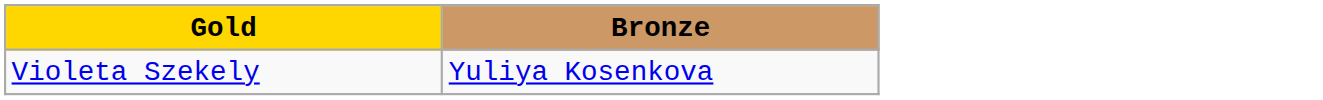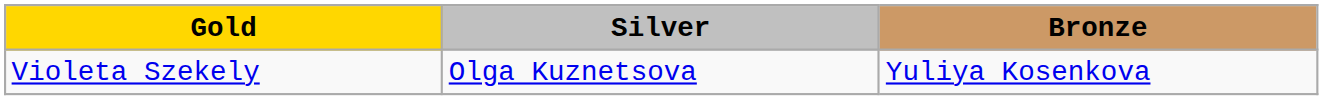+ column: Silver | Olga Kuznetsova
